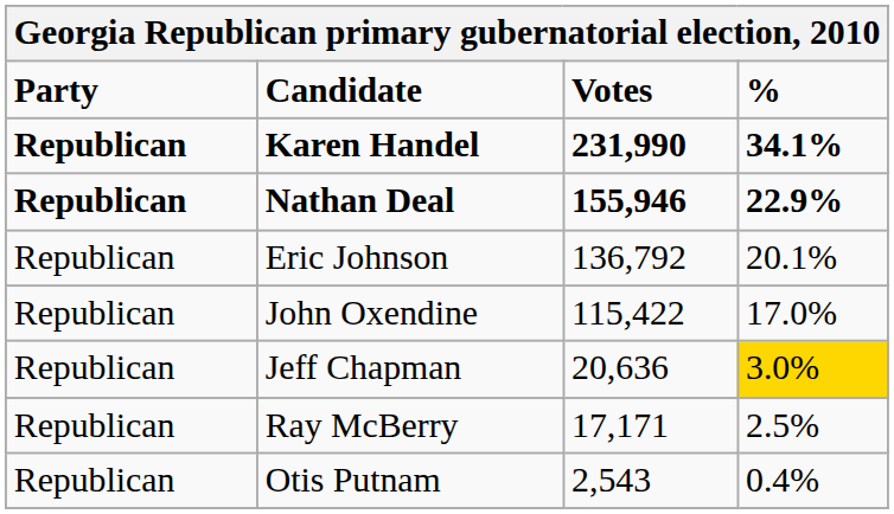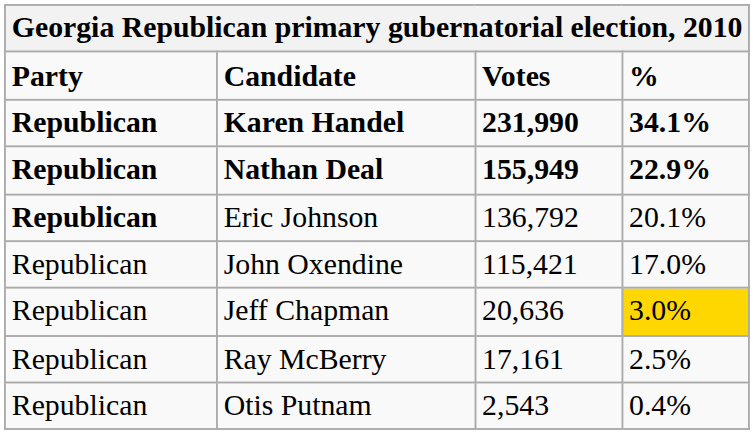Nathan Deal | Votes: 155,946 -> 155,949
Eric Johnson | Party: normal -> bold
John Oxendine | Votes: 115,422 -> 115,421
Ray McBerry | Votes: 17,171 -> 17,161
